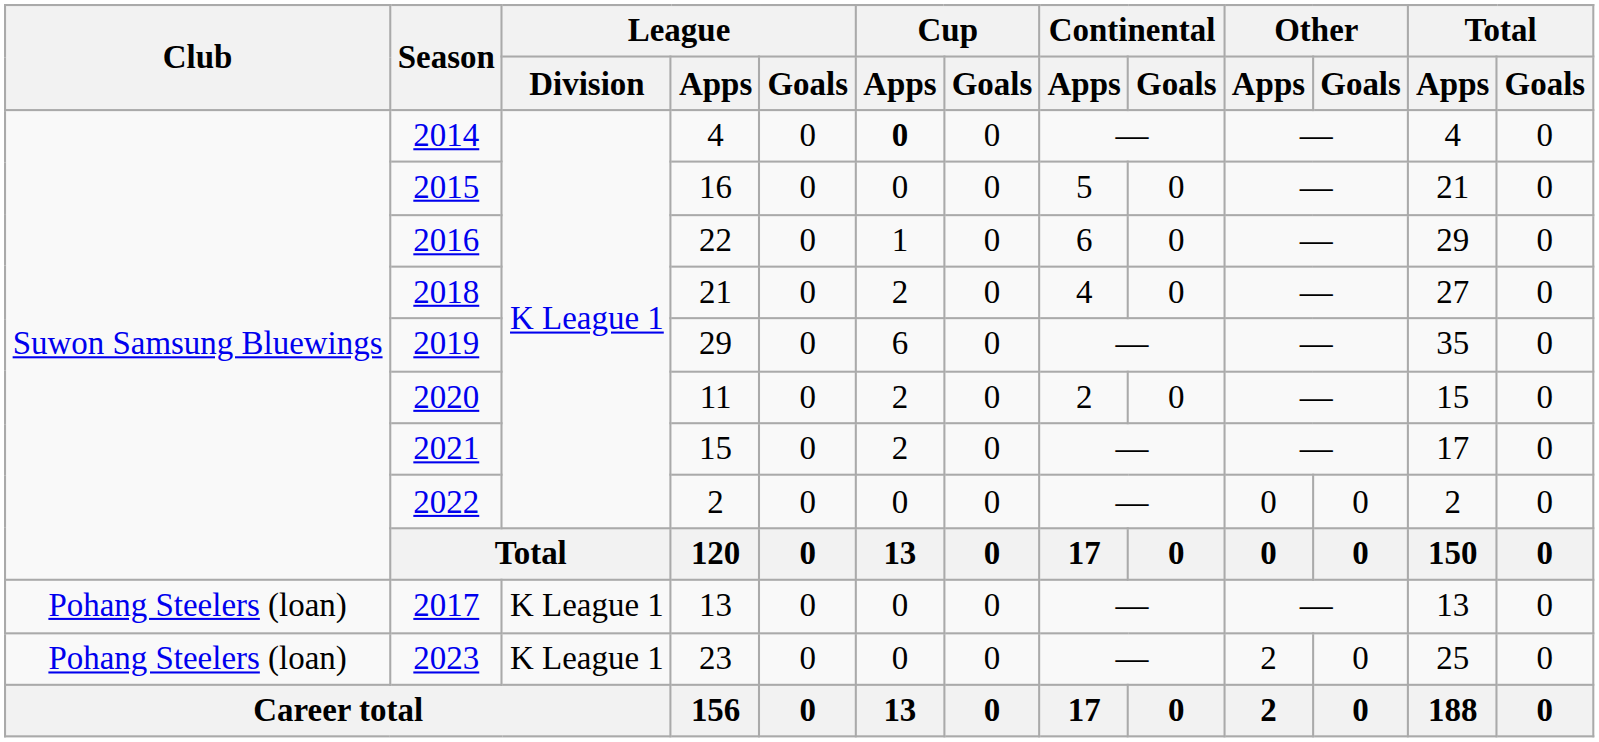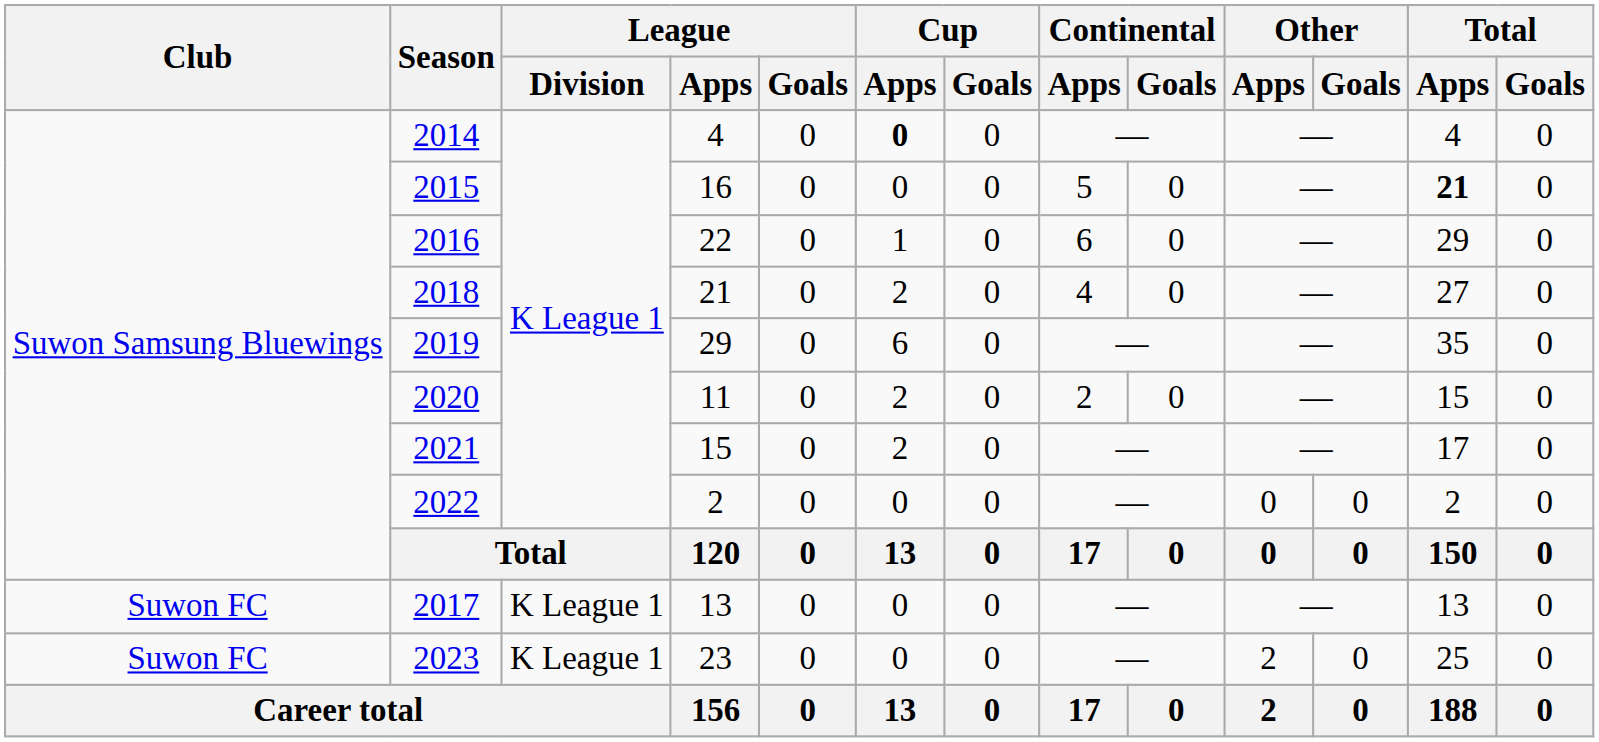2015 | Total / Apps: normal -> bold
2017 | Club: Pohang Steelers (loan) -> Suwon FC
2023 | Club: Pohang Steelers (loan) -> Suwon FC
